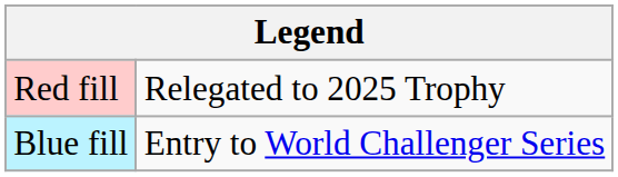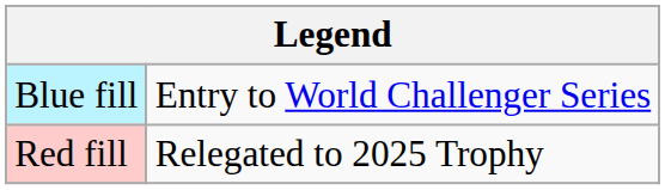rows swapped: Blue fill <-> Red fill
